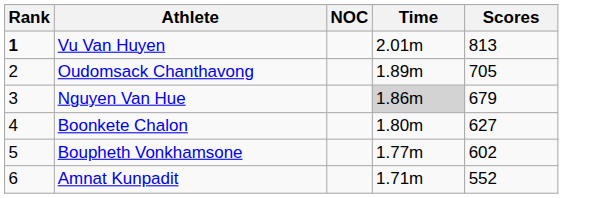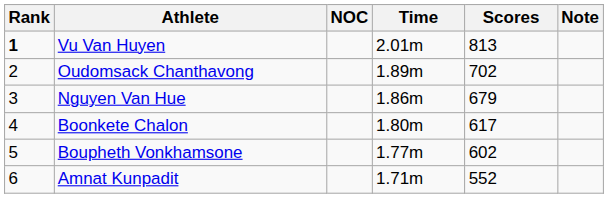+ column: Note
Oudomsack Chanthavong | Scores: 705 -> 702
Nguyen Van Hue | Time: lightgrey background -> no background
Boonkete Chalon | Scores: 627 -> 617
